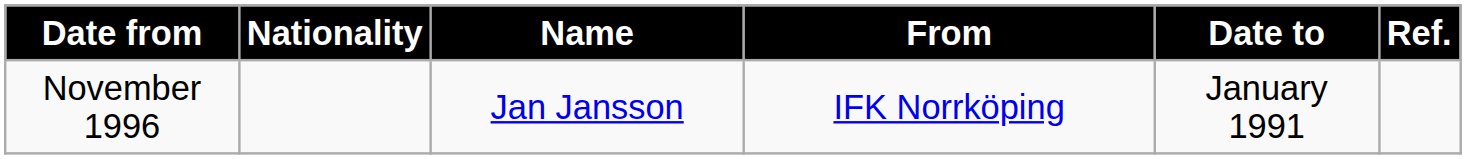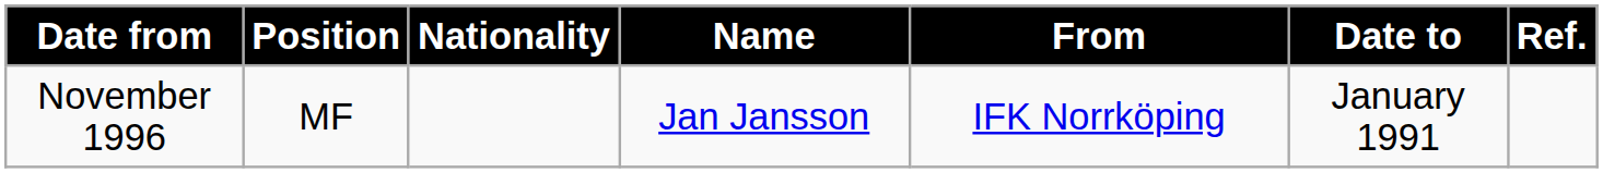+ column: Position | MF
